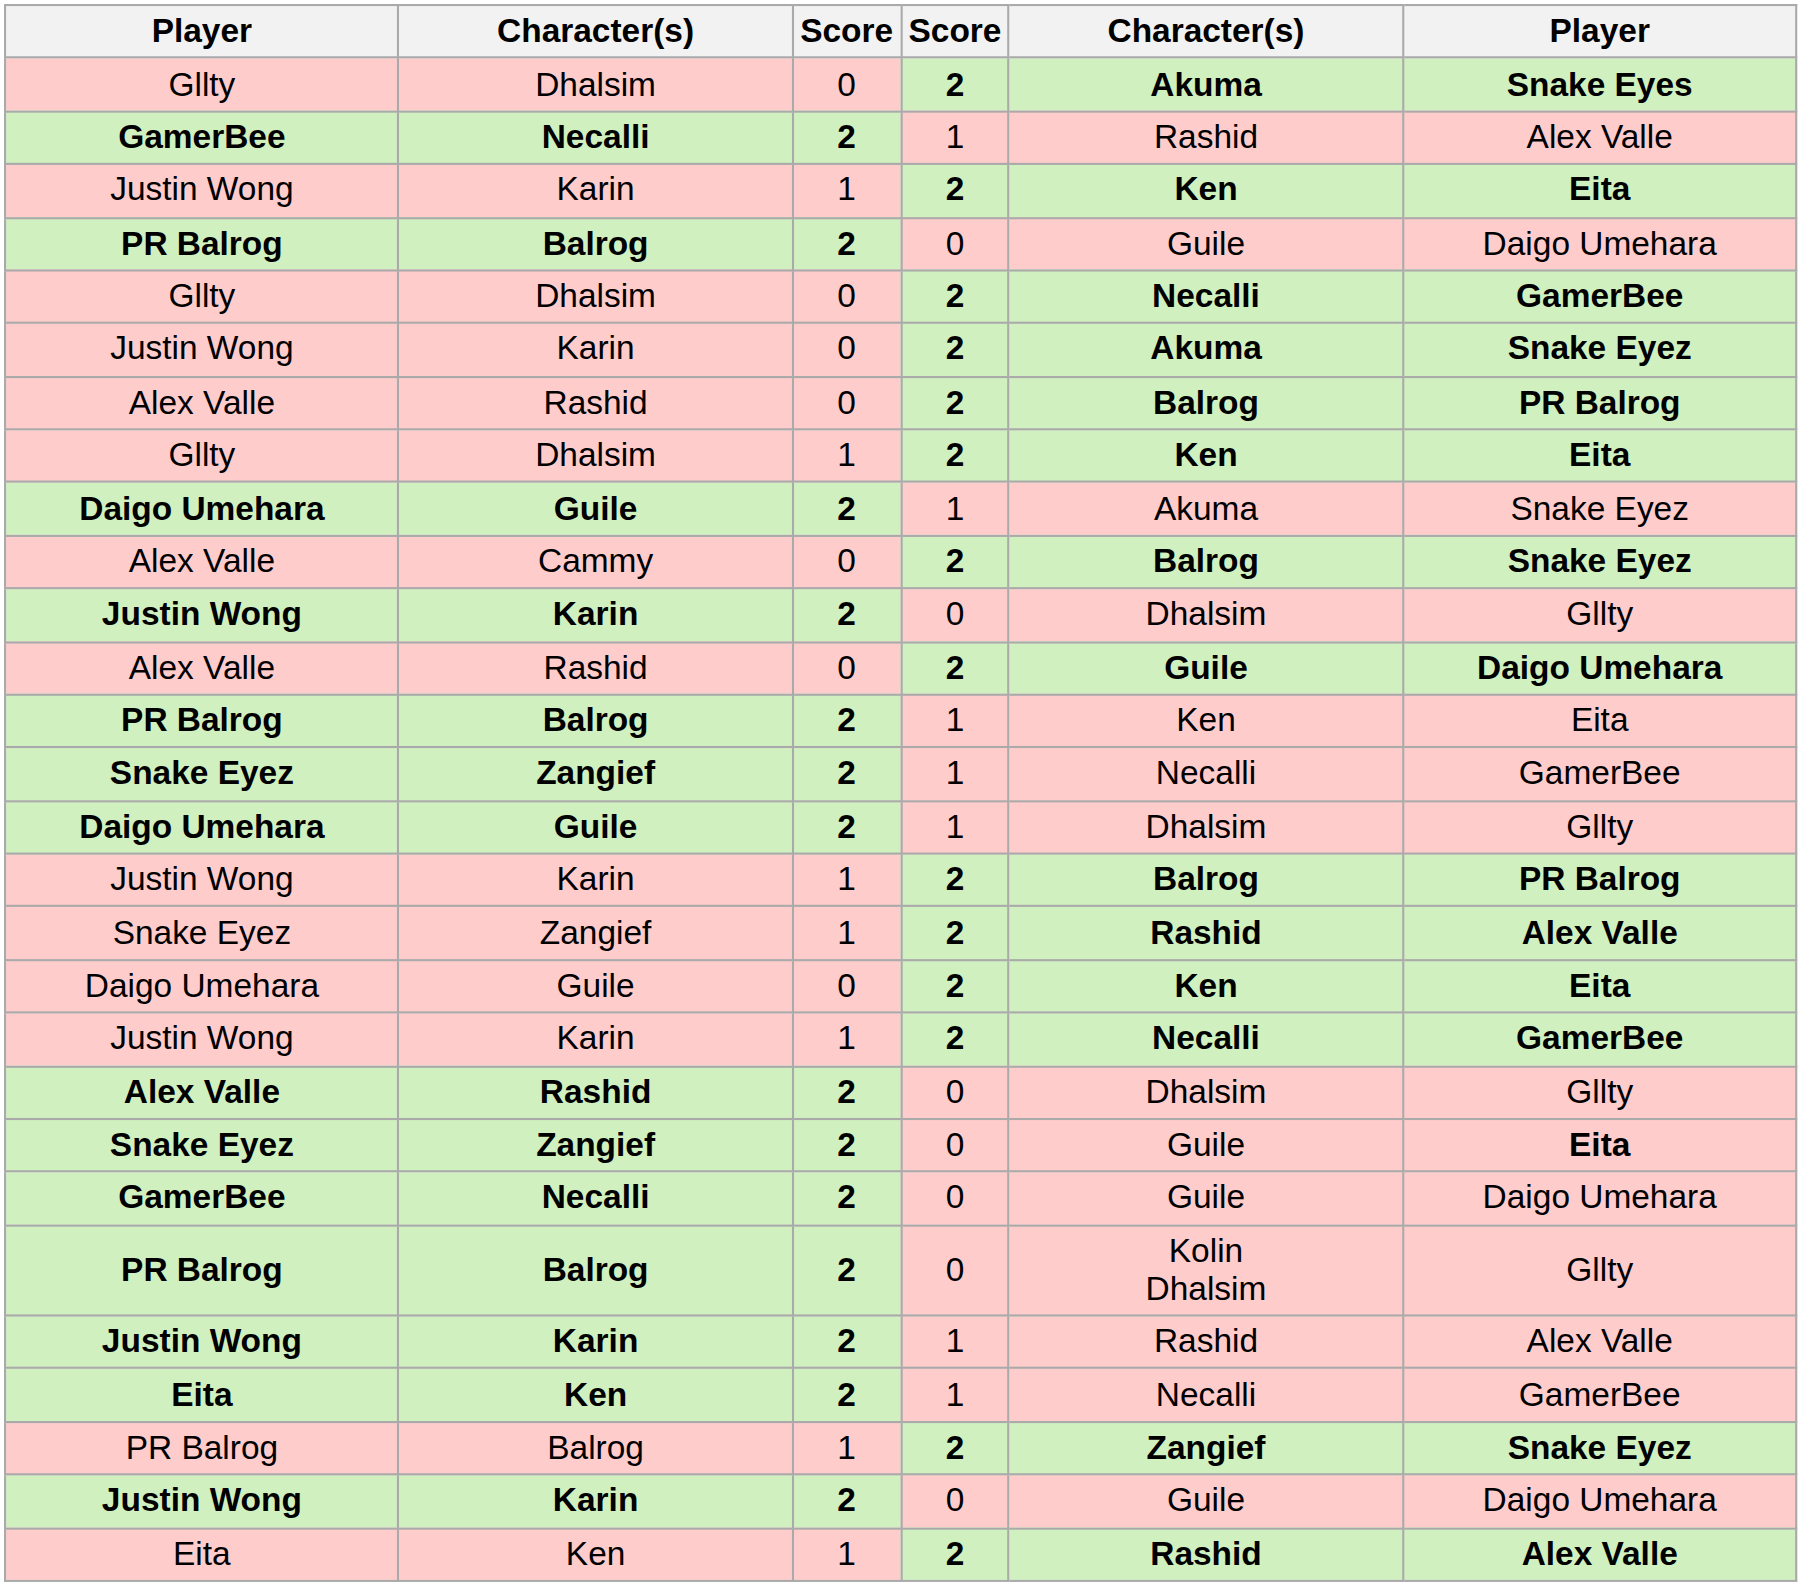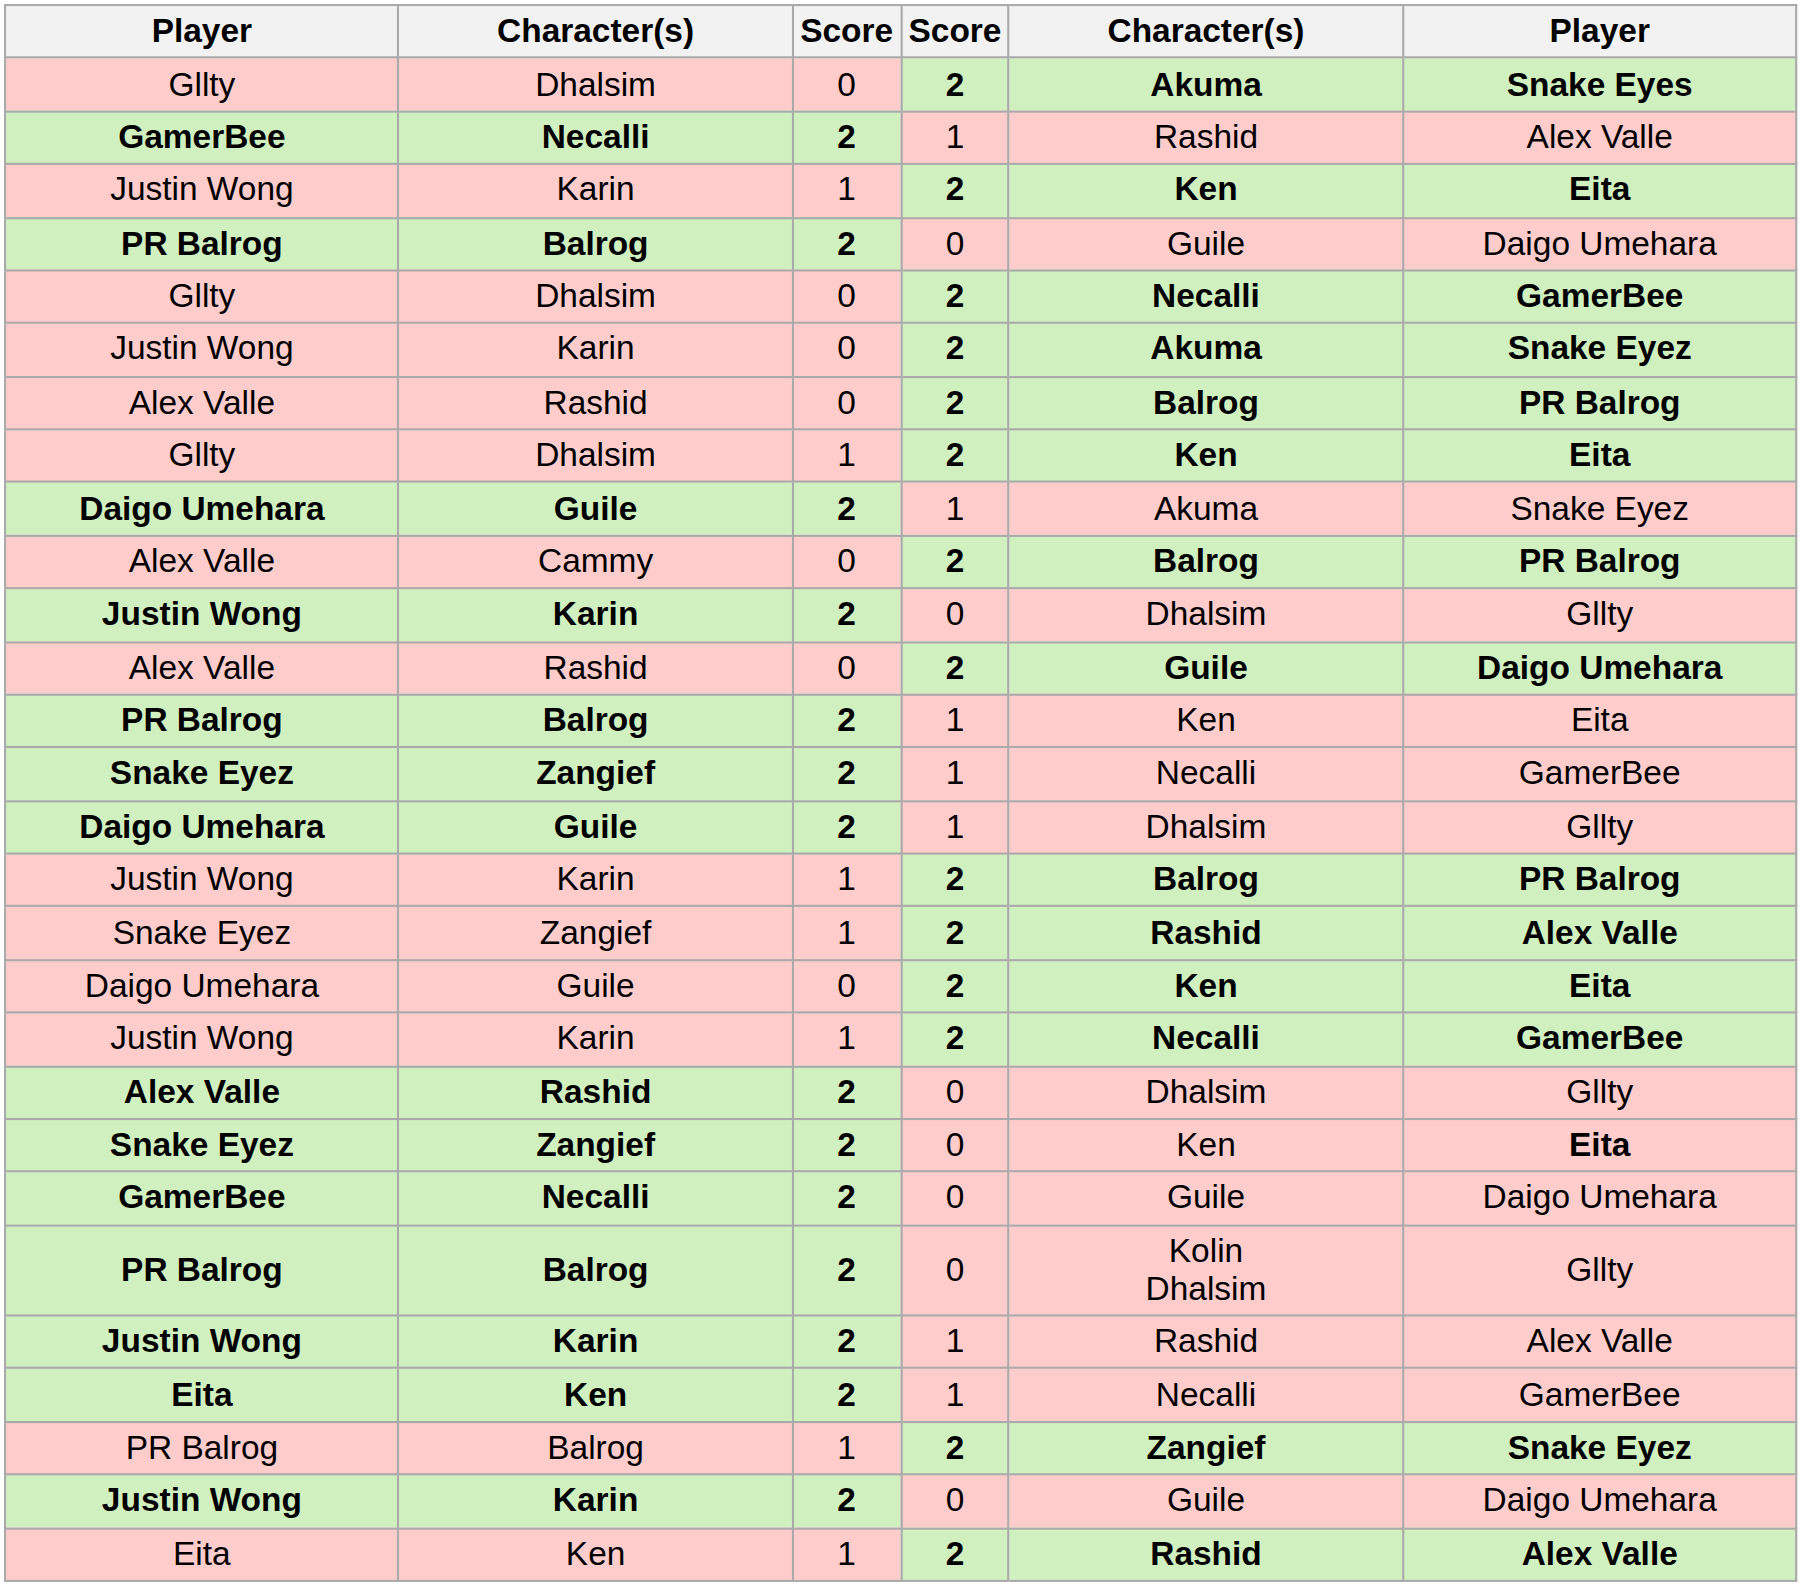Cammy | column 6: Snake Eyez -> PR Balrog
Zangief / 0 | column 5: Guile -> Ken
